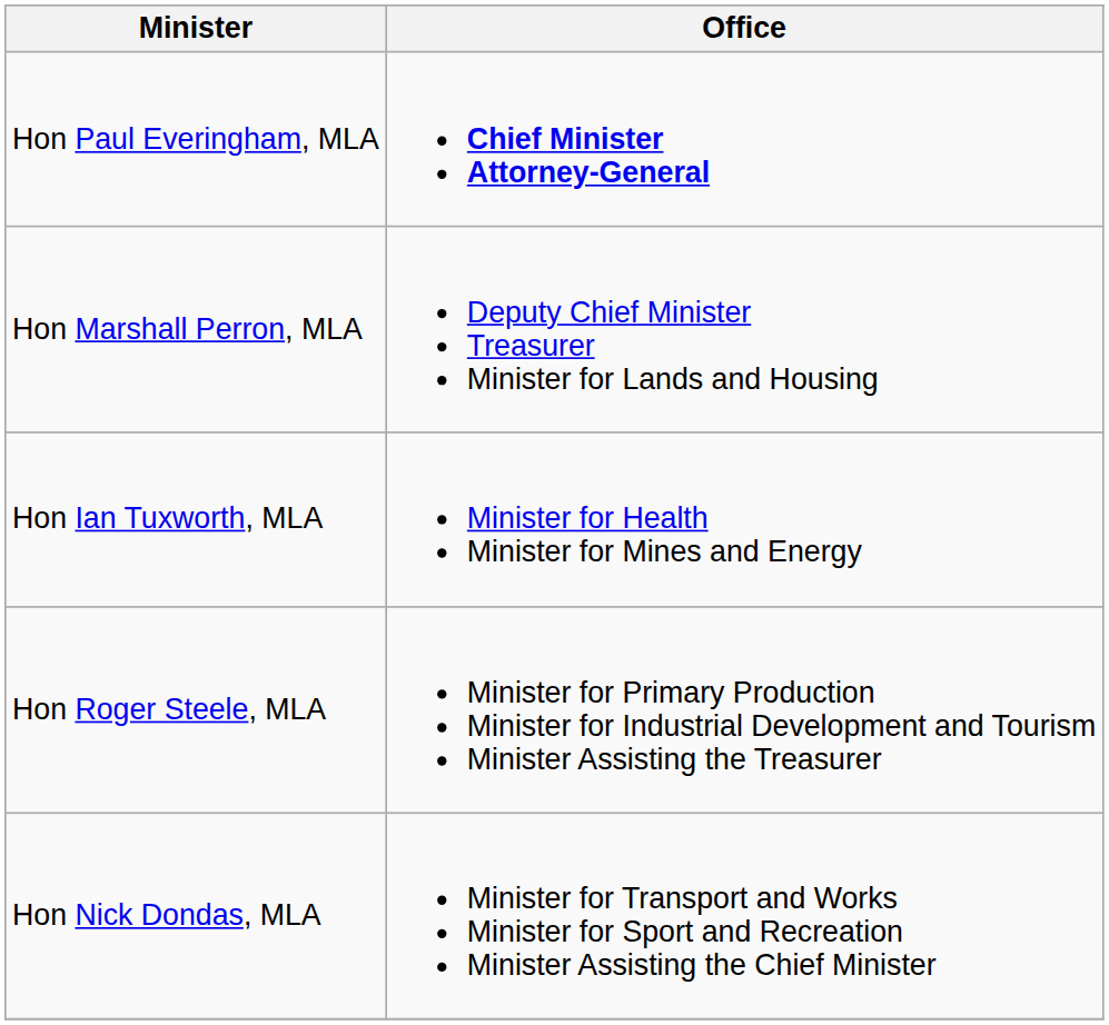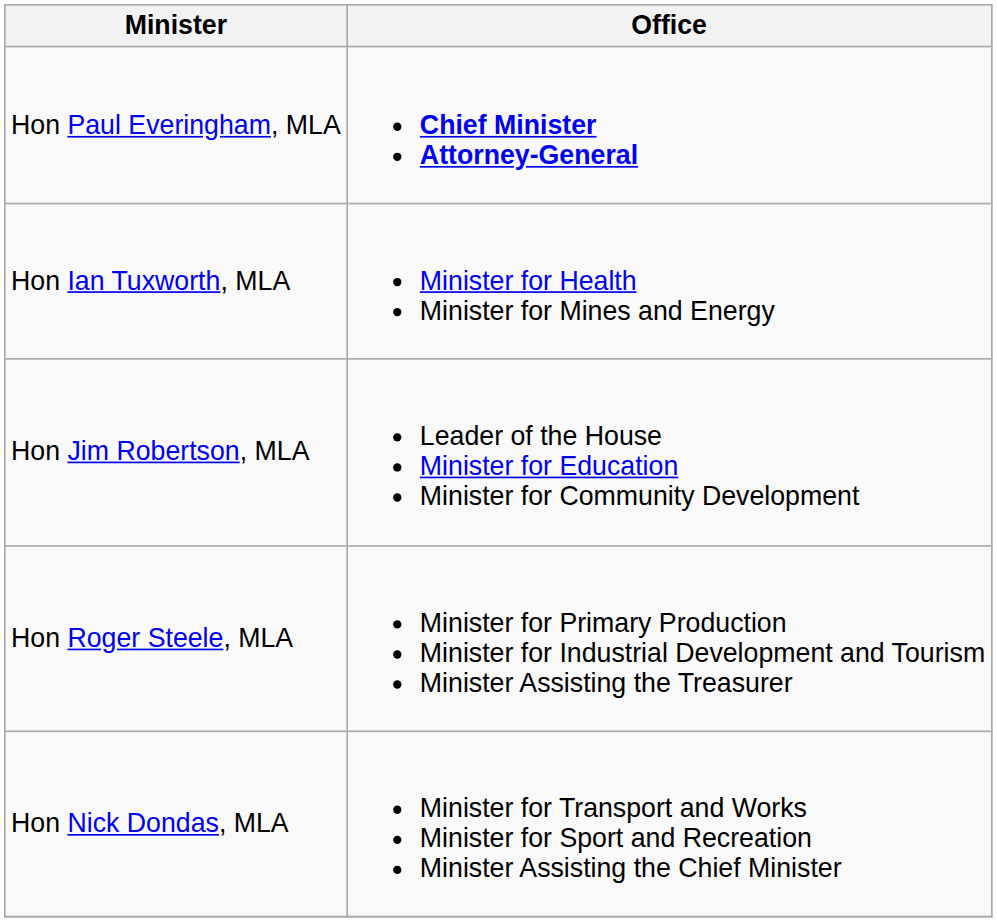- row: Hon Marshall Perron, MLA | Deputy Chief Minister Treasurer Minister for Lands and Housing
+ row: Hon Jim Robertson, MLA | Leader of the House Minister for Education Minister for Community Development
